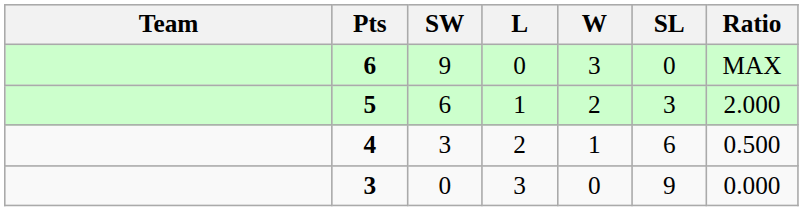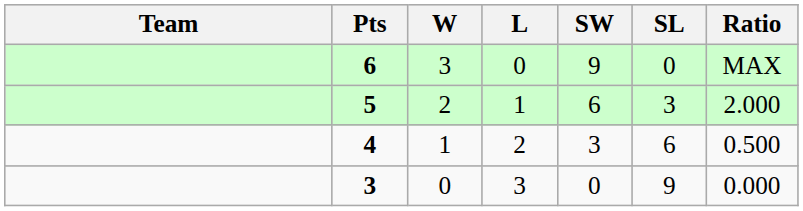columns swapped: W <-> SW
